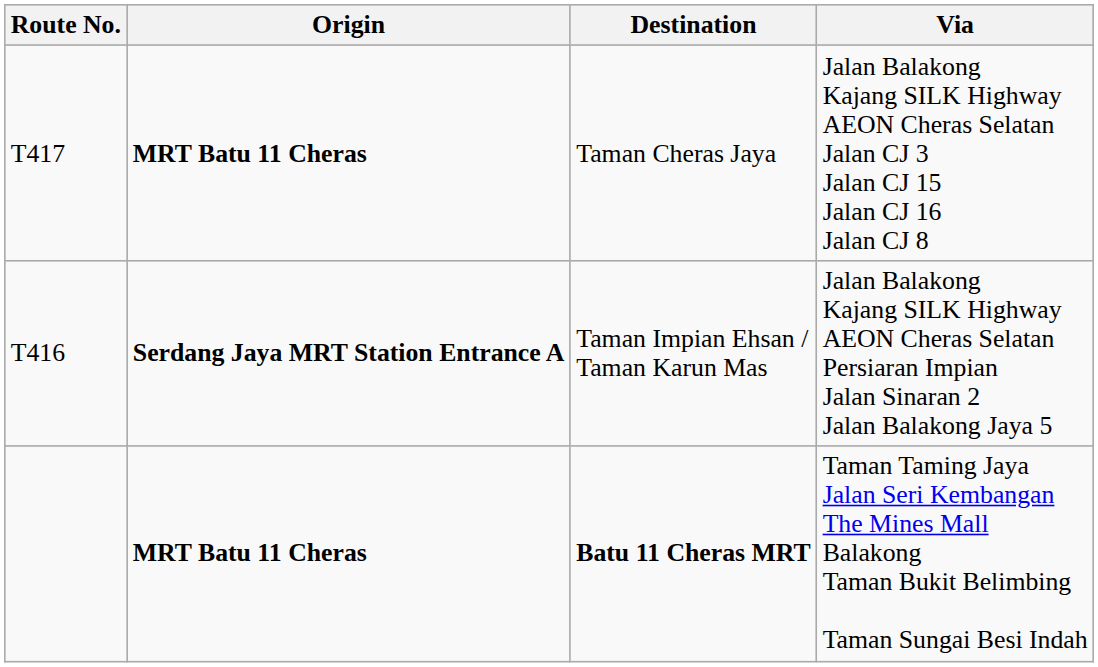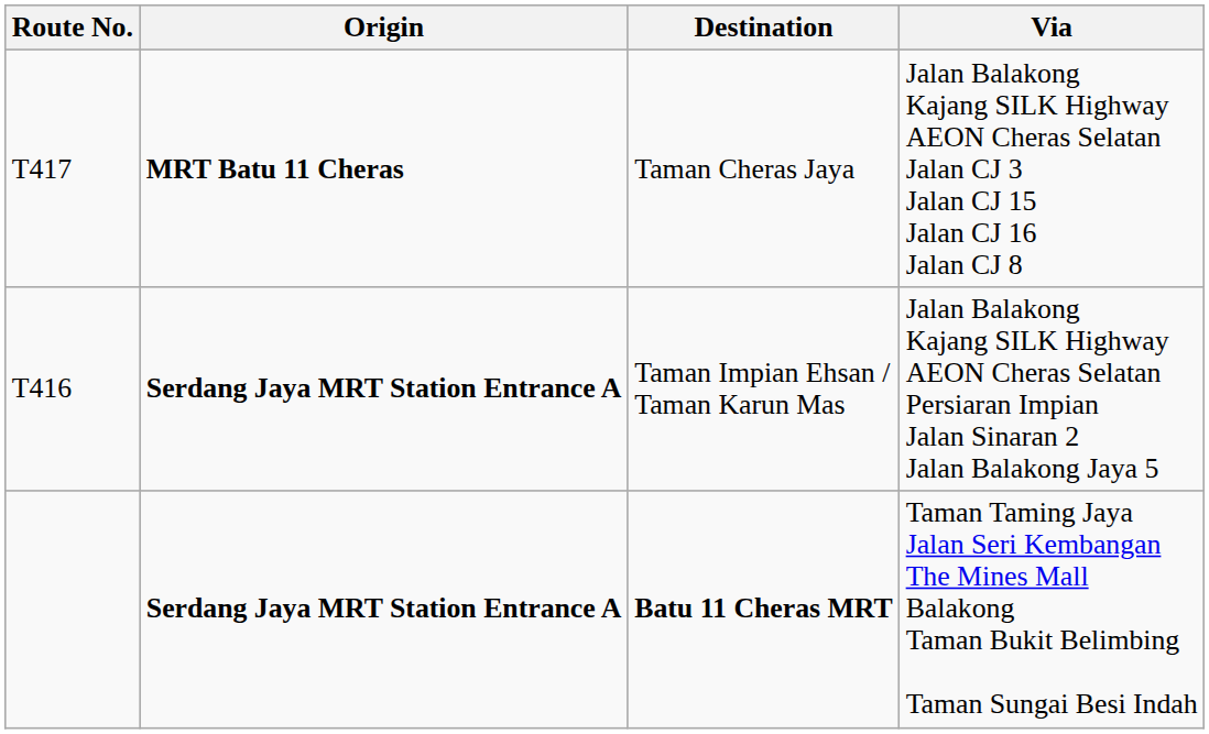Batu 11 Cheras MRT | Origin: MRT Batu 11 Cheras -> Serdang Jaya MRT Station Entrance A
